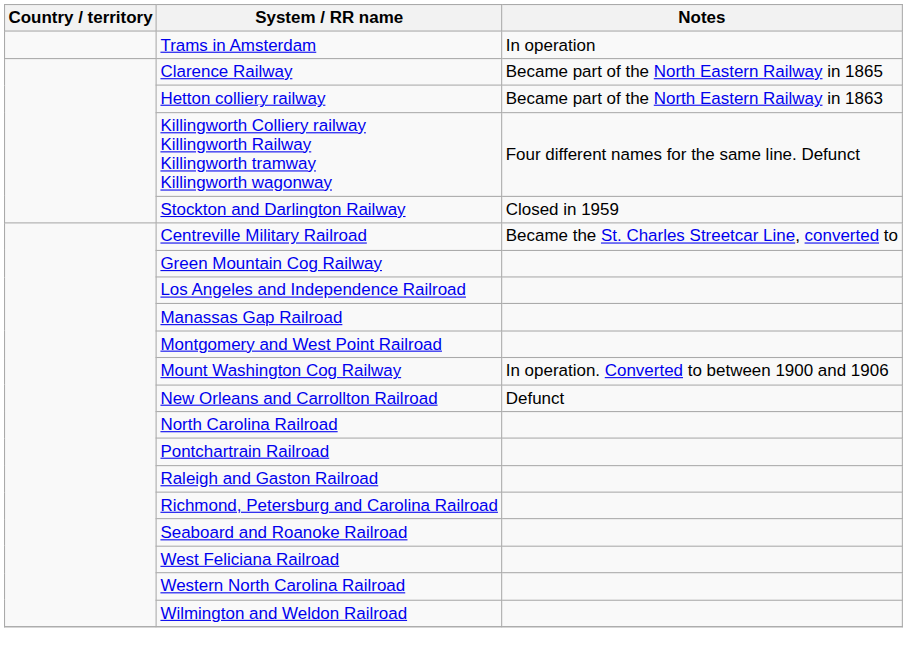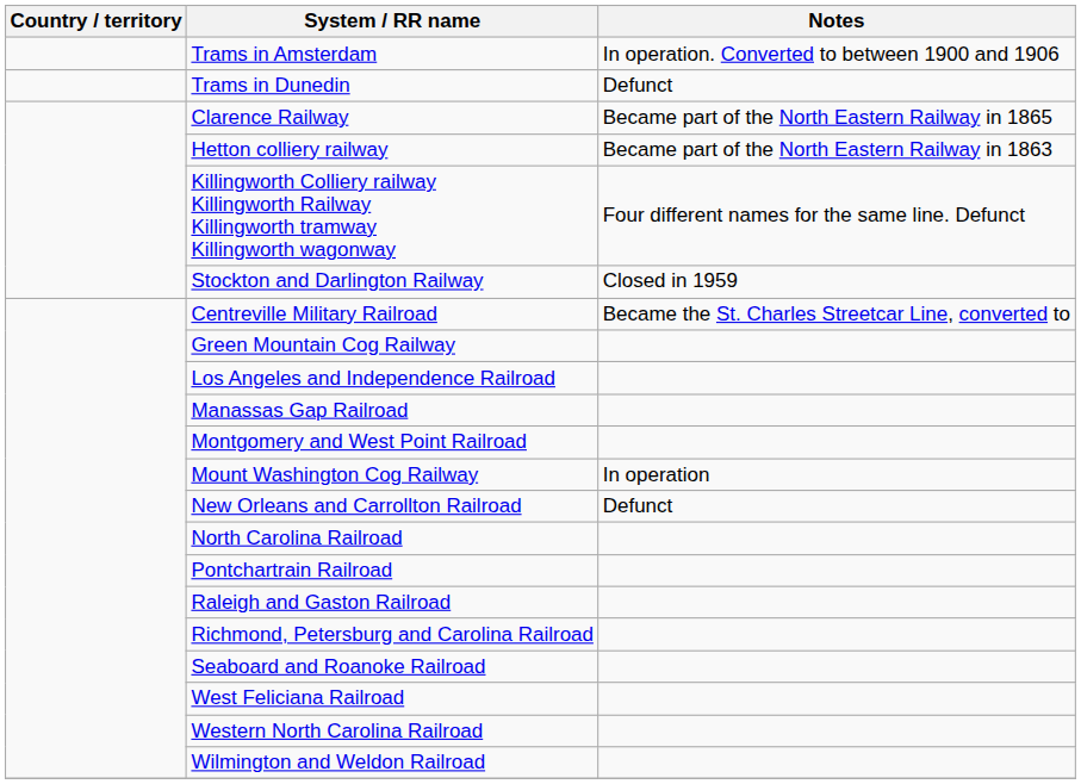Trams in Amsterdam | Notes: In operation -> In operation. Converted to between 1900 and 1906
+ row: Trams in Dunedin | Defunct
Mount Washington Cog Railway | Notes: In operation. Converted to between 1900 and 1906 -> In operation
